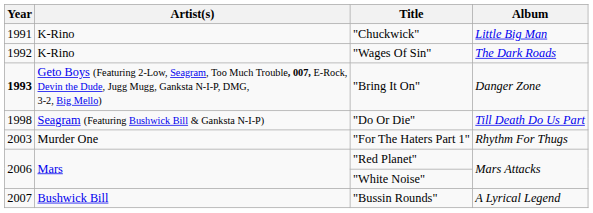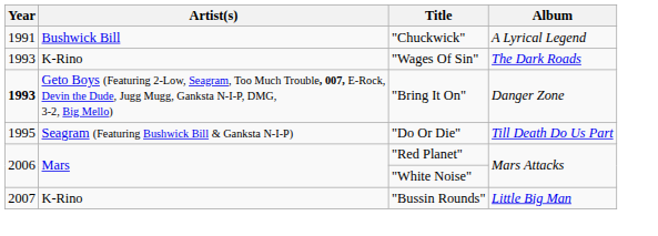"Chuckwick" | Artist(s): K-Rino -> Bushwick Bill
"Chuckwick" | Album: Little Big Man -> A Lyrical Legend
"Wages Of Sin" | Year: 1992 -> 1993
"Do Or Die" | Year: 1998 -> 1995
- row: 2003 | Murder One | "For The Haters Part 1" | Rhythm For Thugs
"Bussin Rounds" | Artist(s): Bushwick Bill -> K-Rino
"Bussin Rounds" | Album: A Lyrical Legend -> Little Big Man
